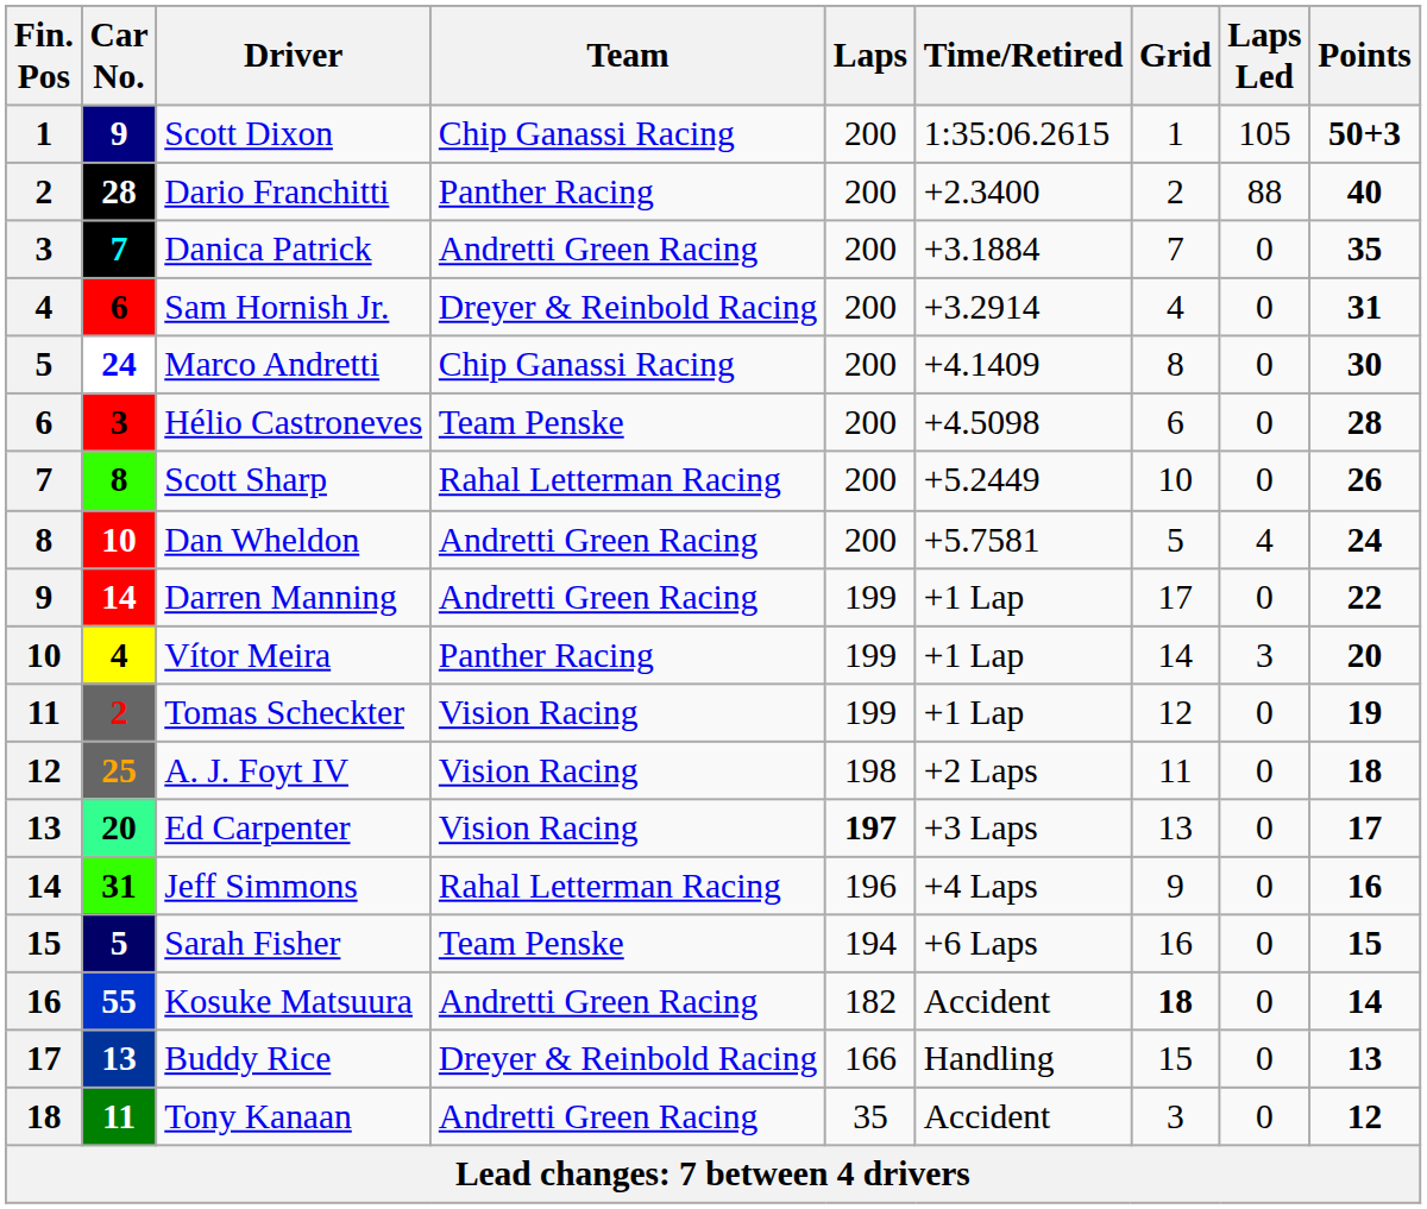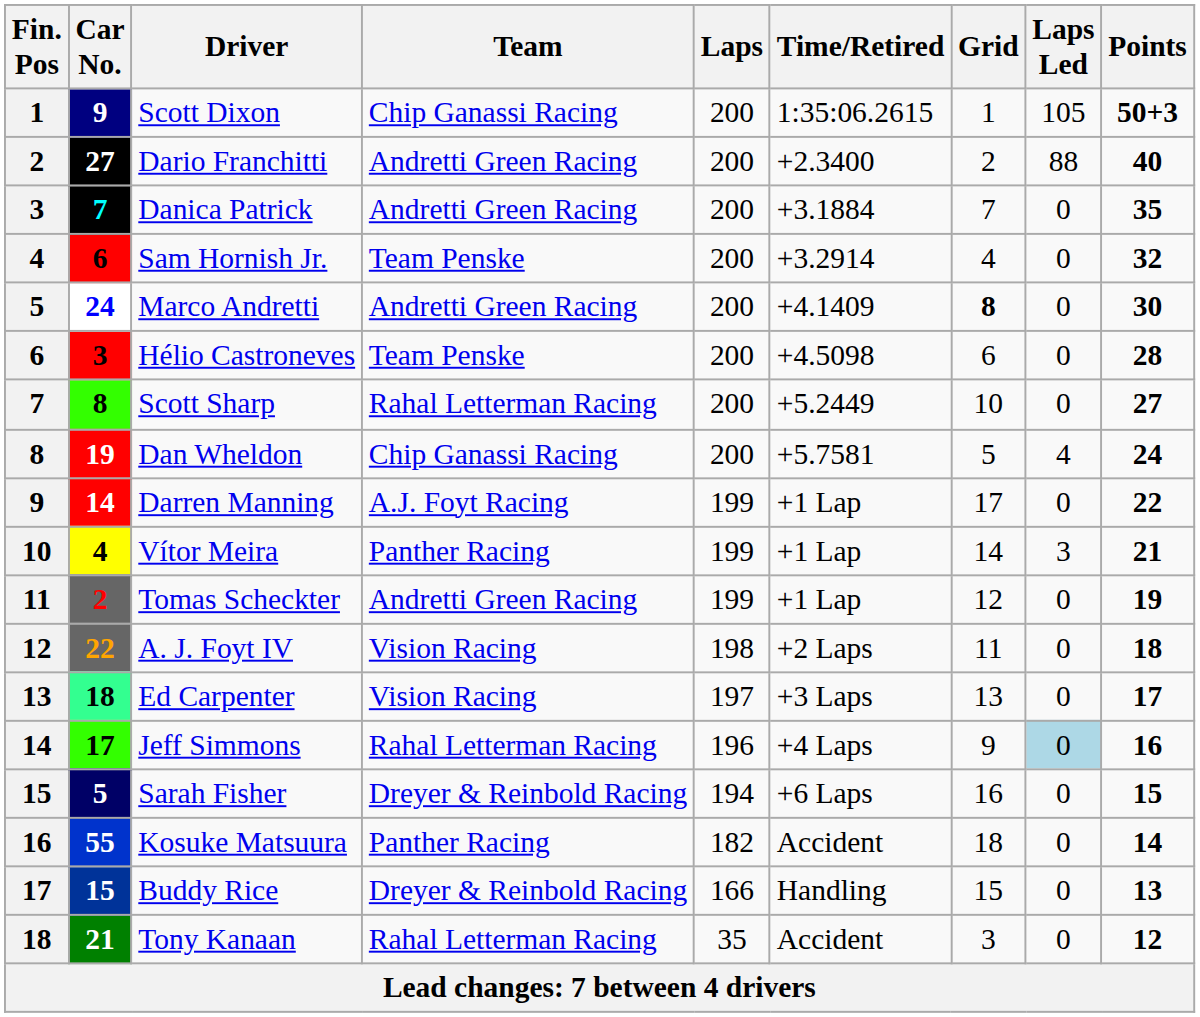Dario Franchitti | Car No.: 28 -> 27
Dario Franchitti | Team: Panther Racing -> Andretti Green Racing
Sam Hornish Jr. | Team: Dreyer & Reinbold Racing -> Team Penske
Sam Hornish Jr. | Points: 31 -> 32
Marco Andretti | Team: Chip Ganassi Racing -> Andretti Green Racing
Marco Andretti | Grid: normal -> bold
Scott Sharp | Points: 26 -> 27
Dan Wheldon | Car No.: 10 -> 19
Dan Wheldon | Team: Andretti Green Racing -> Chip Ganassi Racing
Darren Manning | Team: Andretti Green Racing -> A.J. Foyt Racing
Vítor Meira | Points: 20 -> 21
Tomas Scheckter | Team: Vision Racing -> Andretti Green Racing
A. J. Foyt IV | Car No.: 25 -> 22
Ed Carpenter | Car No.: 20 -> 18
Ed Carpenter | Laps: bold -> normal
Jeff Simmons | Car No.: 31 -> 17
Jeff Simmons | Laps Led: no background -> lightblue background
Sarah Fisher | Team: Team Penske -> Dreyer & Reinbold Racing
Kosuke Matsuura | Team: Andretti Green Racing -> Panther Racing
Kosuke Matsuura | Grid: bold -> normal
Buddy Rice | Car No.: 13 -> 15
Tony Kanaan | Car No.: 11 -> 21
Tony Kanaan | Team: Andretti Green Racing -> Rahal Letterman Racing
